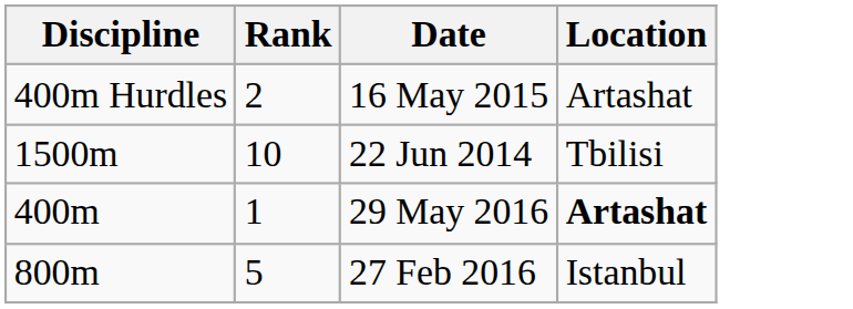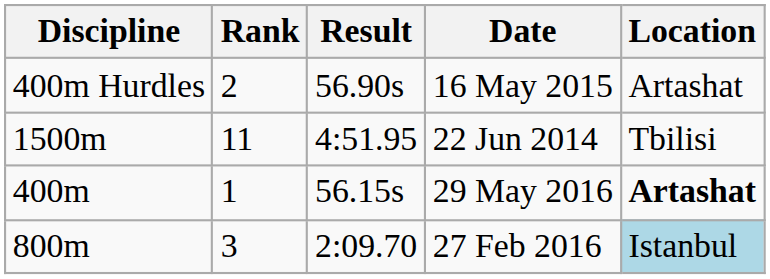+ column: Result | 56.90s | 4:51.95 | 56.15s | 2:09.70
22 Jun 2014 | Rank: 10 -> 11
27 Feb 2016 | Rank: 5 -> 3
27 Feb 2016 | Location: no background -> lightblue background
